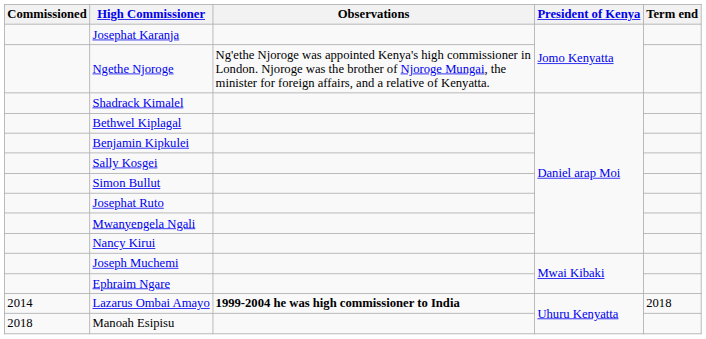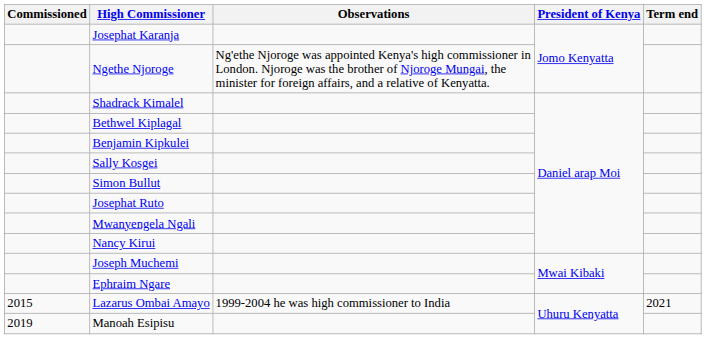Lazarus Ombai Amayo | Commissioned: 2014 -> 2015
Lazarus Ombai Amayo | Observations: bold -> normal
Lazarus Ombai Amayo | Term end: 2018 -> 2021
Manoah Esipisu | Commissioned: 2018 -> 2019
